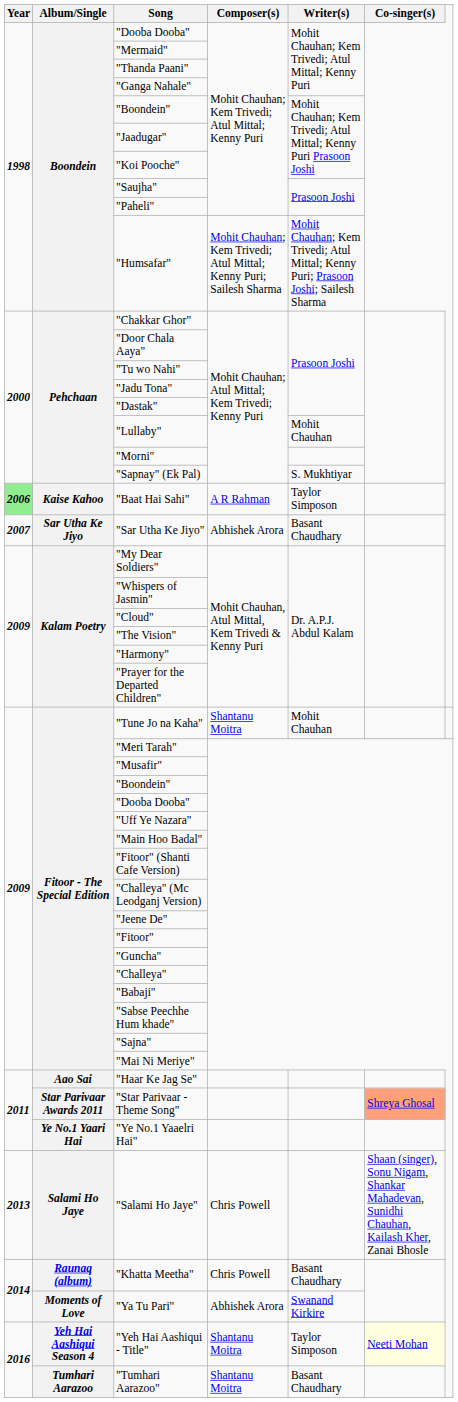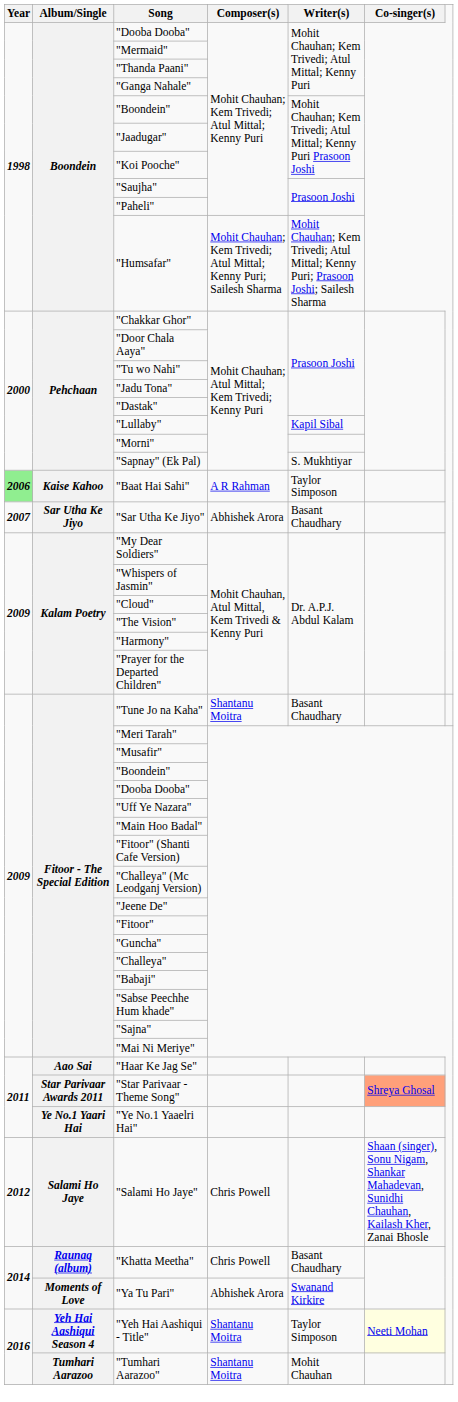"Lullaby" | Writer(s): Mohit Chauhan -> Kapil Sibal
"Tune Jo na Kaha" | Writer(s): Mohit Chauhan -> Basant Chaudhary
"Salami Ho Jaye" | Year: 2013 -> 2012
"Tumhari Aarazoo" | Writer(s): Basant Chaudhary -> Mohit Chauhan
